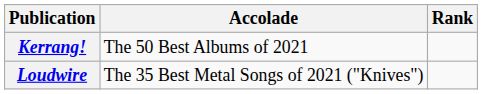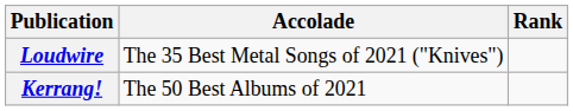rows swapped: Kerrang! <-> Loudwire
